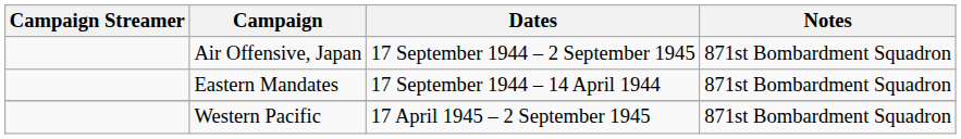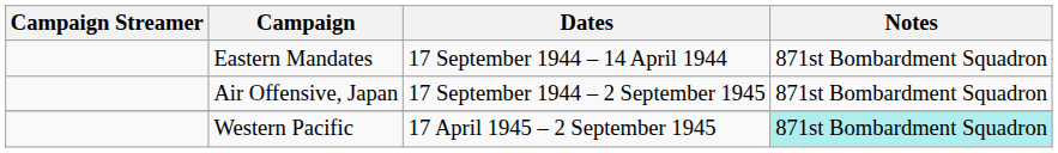rows swapped: Air Offensive, Japan <-> Eastern Mandates
Western Pacific | Notes: no background -> paleturquoise background
